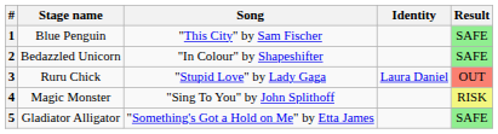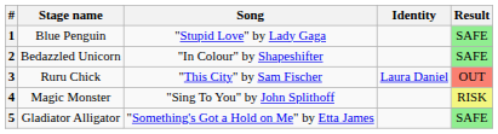1 | Song: "This City" by Sam Fischer -> "Stupid Love" by Lady Gaga
3 | Song: "Stupid Love" by Lady Gaga -> "This City" by Sam Fischer
